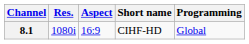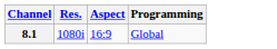- column: Short name | CIHF-HD
